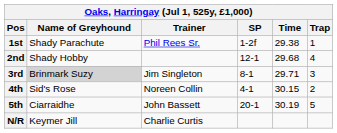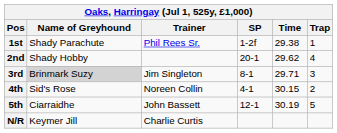2nd | SP: 12-1 -> 20-1
2nd | Time: 29.68 -> 29.62
5th | SP: 20-1 -> 12-1
